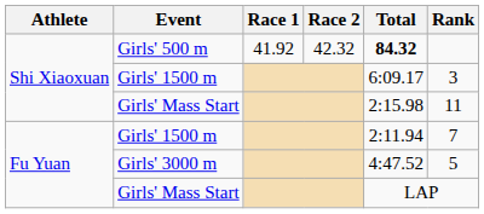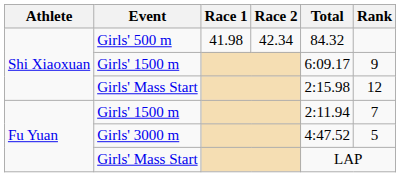Girls' 500 m | Race 1: 41.92 -> 41.98
Girls' 500 m | Race 2: 42.32 -> 42.34
Girls' 500 m | Total: bold -> normal
Shi Xiaoxuan / Girls' 1500 m | Rank: 3 -> 9
Shi Xiaoxuan / Girls' Mass Start | Rank: 11 -> 12
